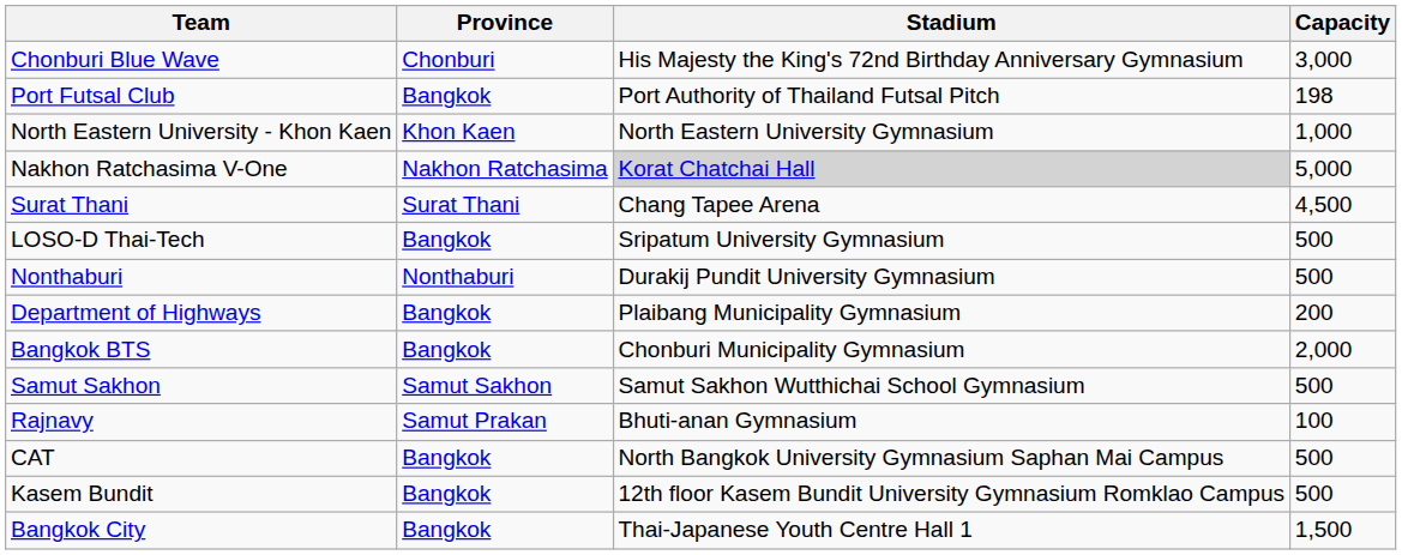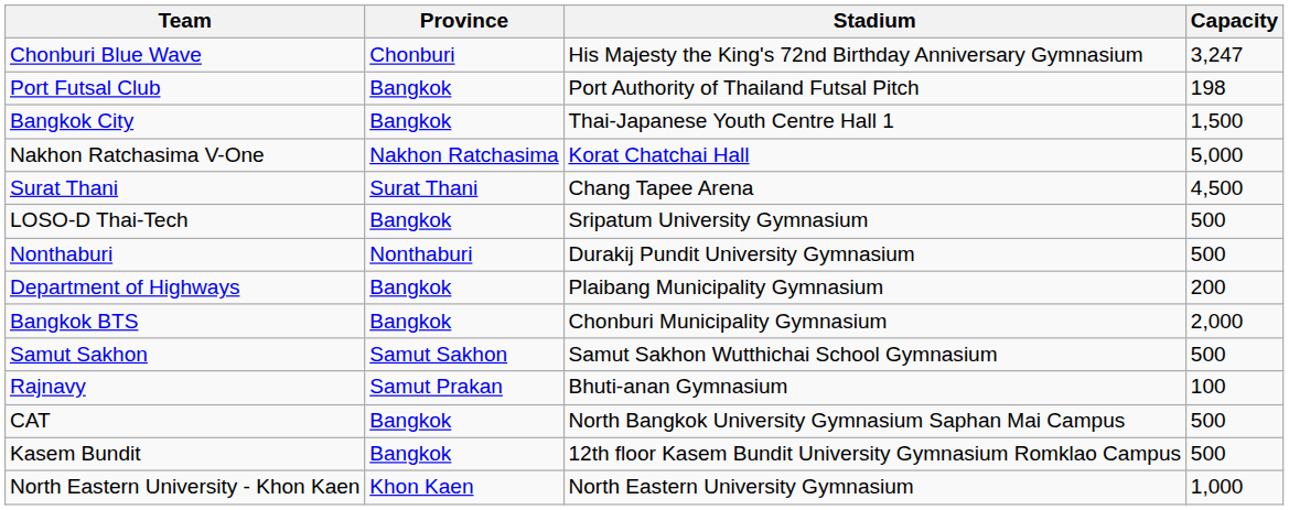Chonburi Blue Wave | Capacity: 3,000 -> 3,247
rows swapped: Bangkok City <-> North Eastern University - Khon Kaen
Nakhon Ratchasima V-One | Stadium: lightgrey background -> no background
